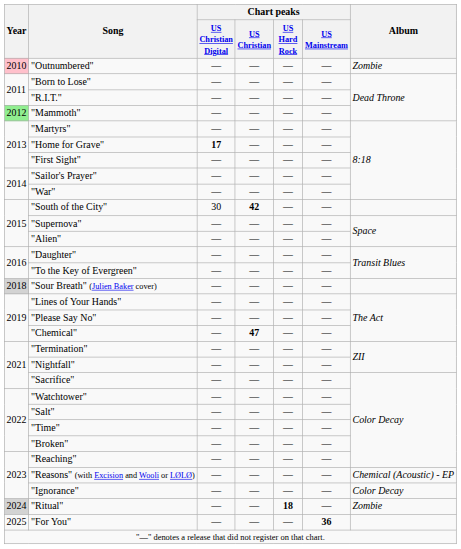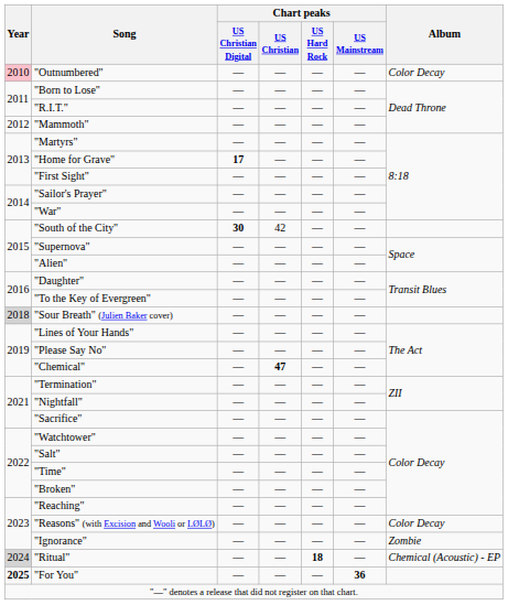"Outnumbered" | Album: Zombie -> Color Decay
"Mammoth" | Year: lightgreen background -> no background
"South of the City" | Chart peaks / US Christian Digital: normal -> bold
"South of the City" | Chart peaks / US Christian: bold -> normal
"Reasons" (with Excision and Wooli or LØLØ) | Album: Chemical (Acoustic) - EP -> Color Decay
"Ignorance" | Album: Color Decay -> Zombie
"Ritual" | Album: Zombie -> Chemical (Acoustic) - EP
"For You" | Year: normal -> bold
